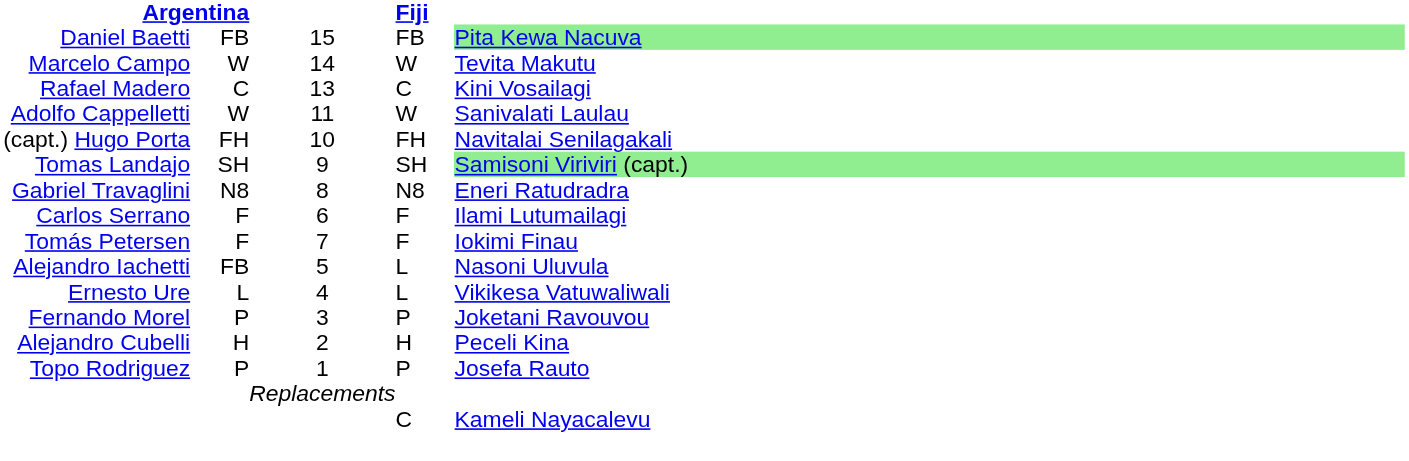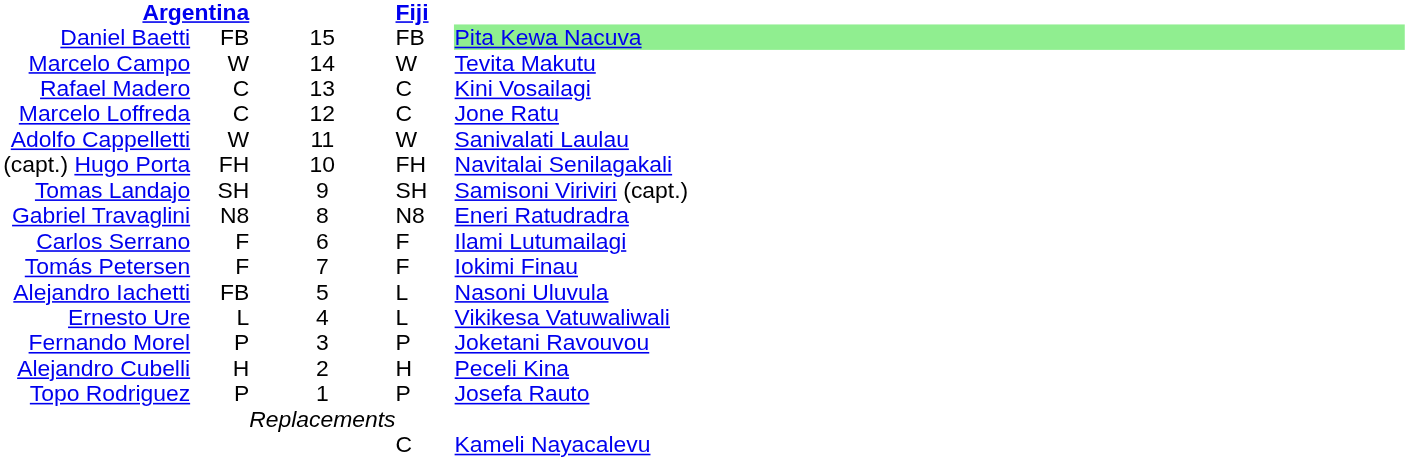+ row: Marcelo Loffreda | C | 12 | C | Jone Ratu
Tomas Landajo | column 5: lightgreen background -> no background
